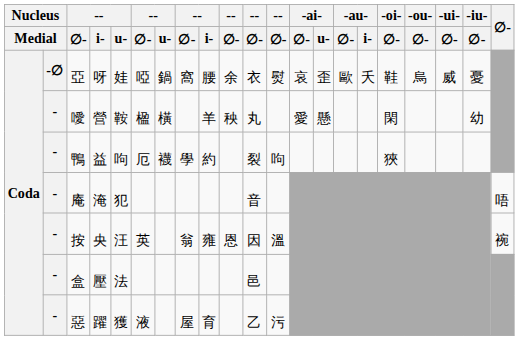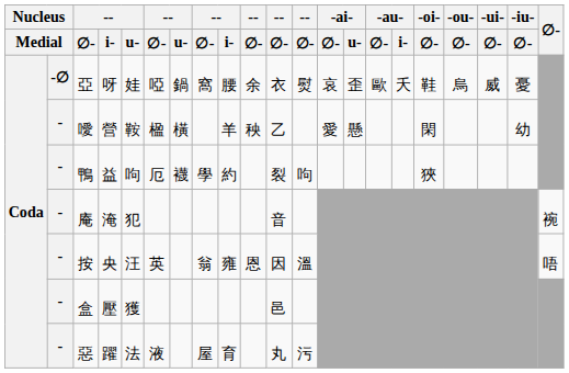噯 | column 11: 丸 -> 乙
庵 | ∅-: 唔 -> 䘼
按 | ∅-: 䘼 -> 唔
盒 | column 5: 法 -> 獲
惡 | column 5: 獲 -> 法
惡 | column 11: 乙 -> 丸
